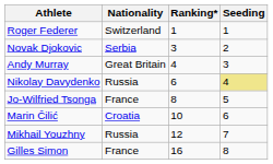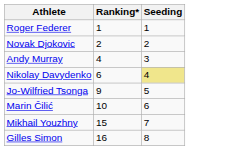- column: Nationality | Switzerland | Serbia | Great Britain | Russia | France | Croatia | Russia | France
Novak Djokovic | Ranking*: 3 -> 2
Jo-Wilfried Tsonga | Ranking*: 8 -> 9
Mikhail Youzhny | Ranking*: 12 -> 15
